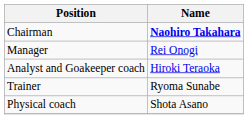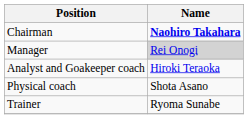Manager | Name: no background -> lightgrey background
rows swapped: Physical coach <-> Trainer
